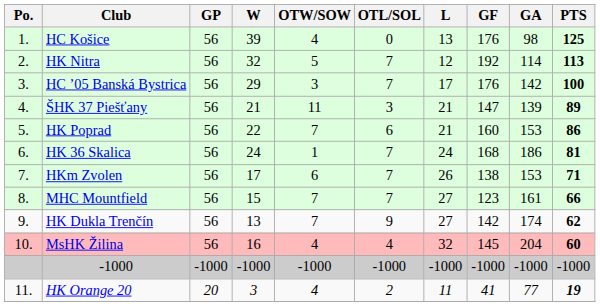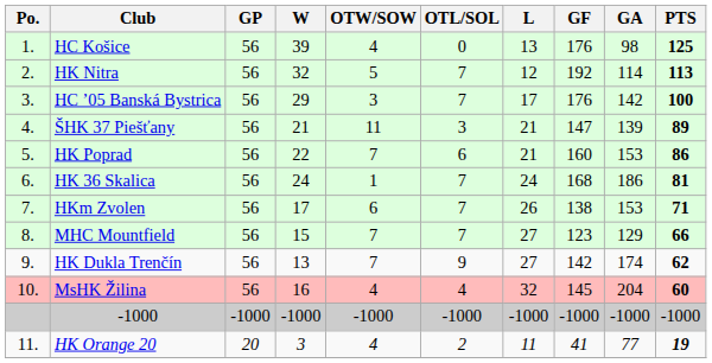MHC Mountfield | GA: 161 -> 129
